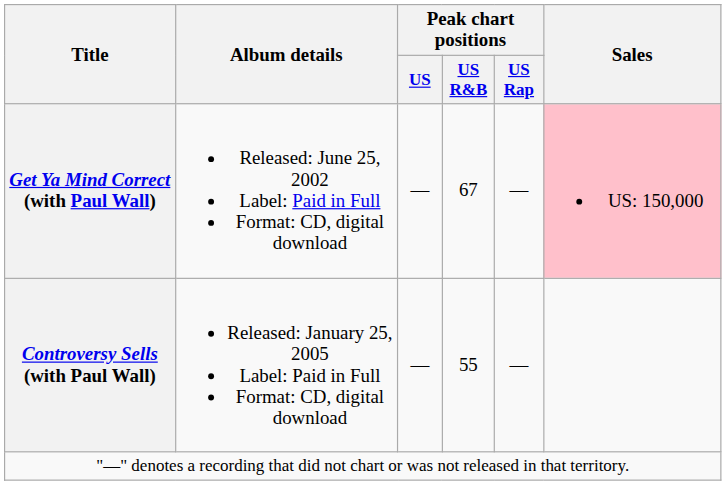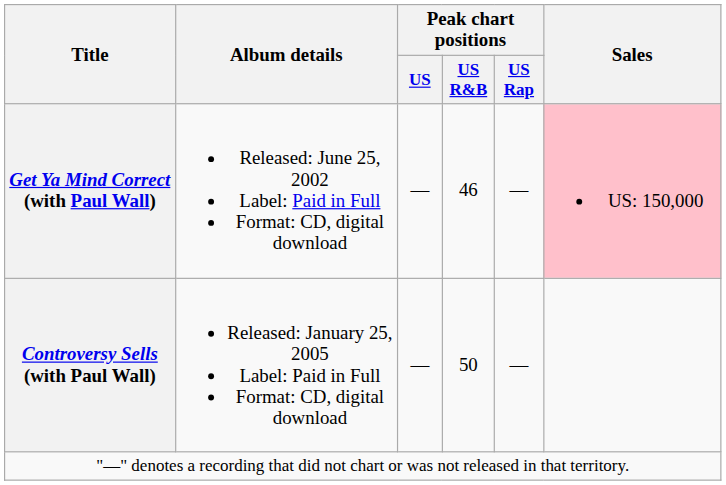Get Ya Mind Correct (with Paul Wall) | Peak chart positions / US R&B: 67 -> 46
Controversy Sells (with Paul Wall) | Peak chart positions / US R&B: 55 -> 50
